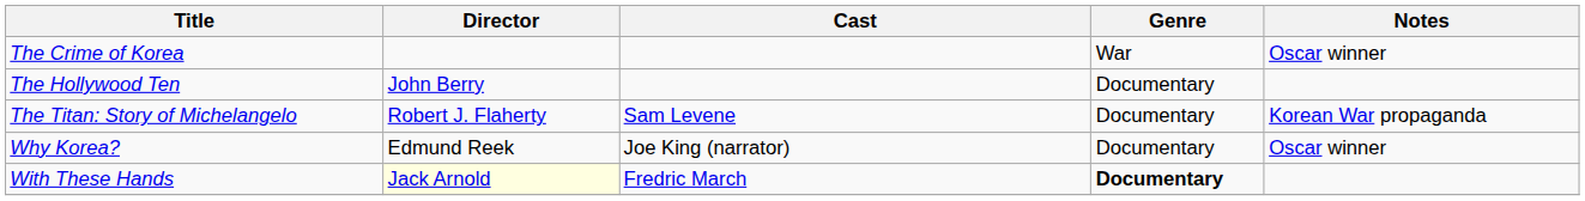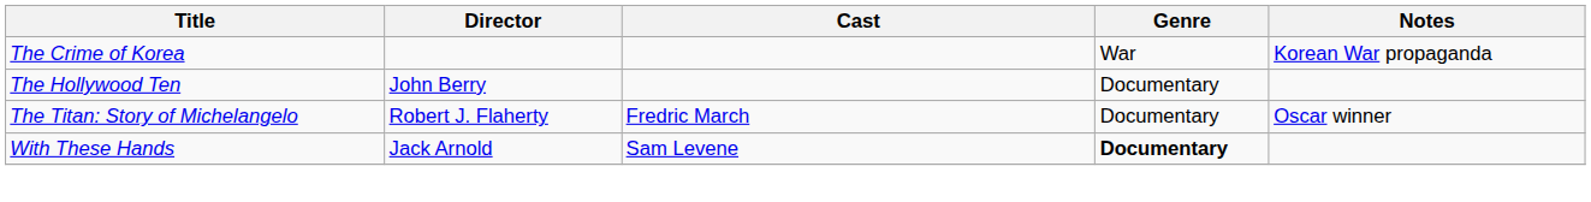The Crime of Korea | Notes: Oscar winner -> Korean War propaganda
The Titan: Story of Michelangelo | Cast: Sam Levene -> Fredric March
The Titan: Story of Michelangelo | Notes: Korean War propaganda -> Oscar winner
- row: Why Korea? | Edmund Reek | Joe King (narrator) | Documentary | Oscar winner
With These Hands | Director: lightyellow background -> no background
With These Hands | Cast: Fredric March -> Sam Levene
